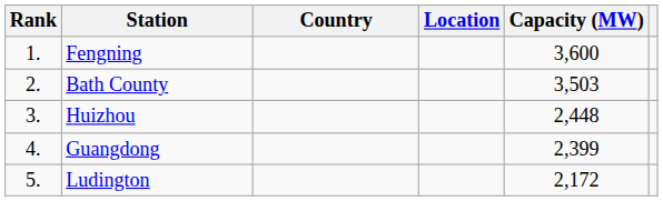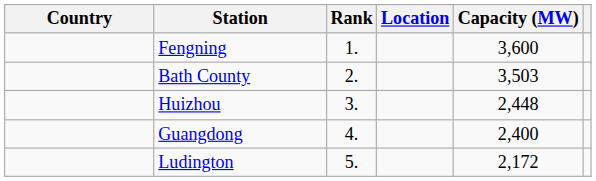columns swapped: Rank <-> Country
Guangdong | Capacity (MW): 2,399 -> 2,400
